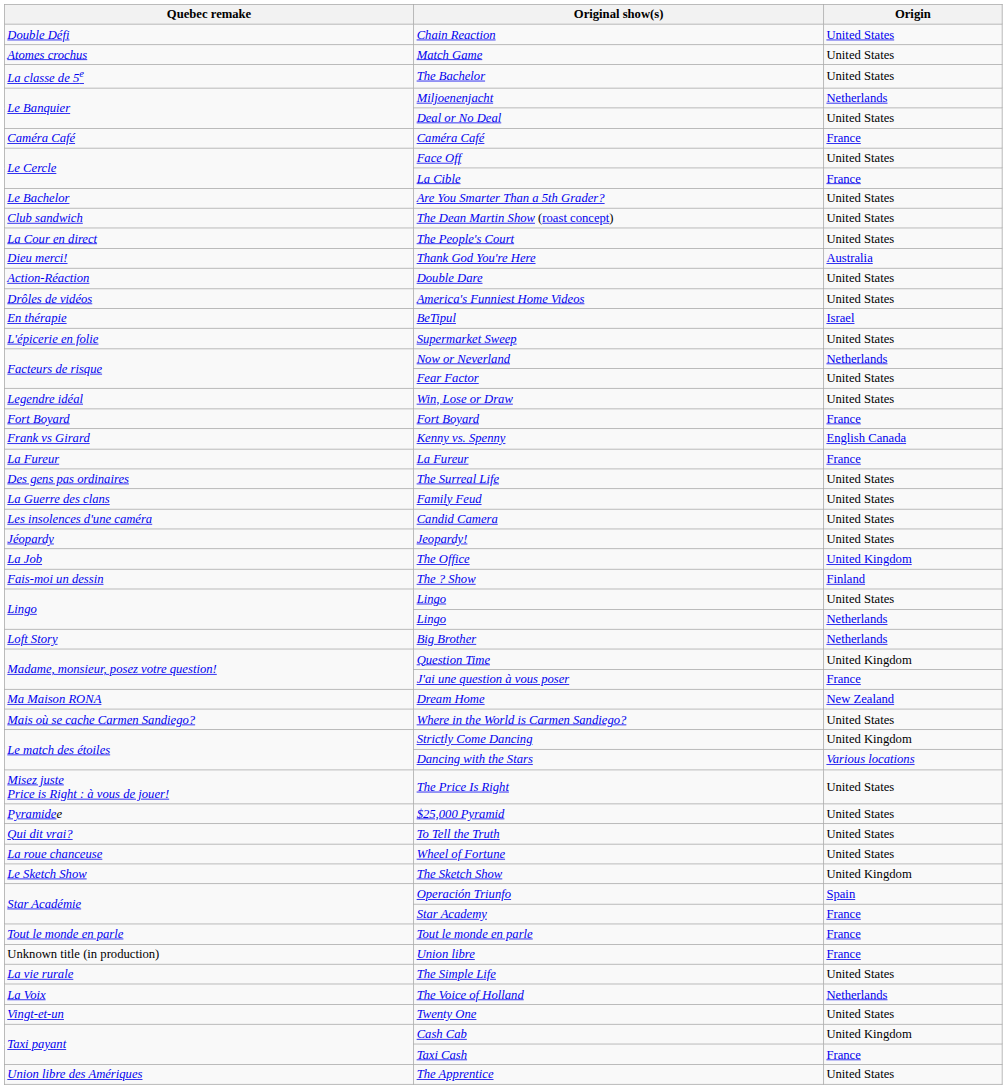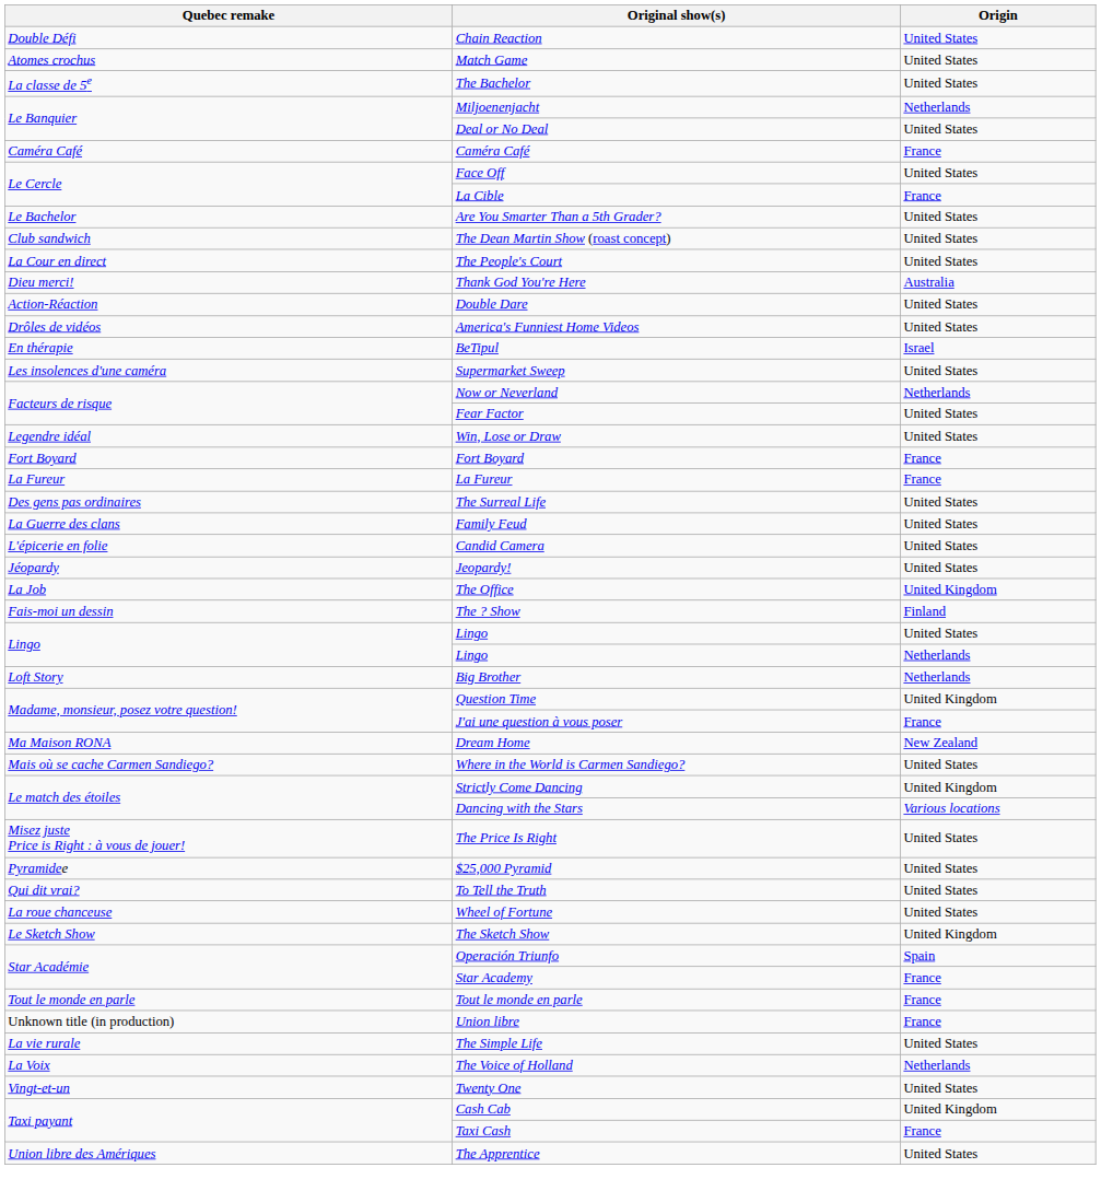Supermarket Sweep | Quebec remake: L'épicerie en folie -> Les insolences d'une caméra
- row: Frank vs Girard | Kenny vs. Spenny | English Canada
Candid Camera | Quebec remake: Les insolences d'une caméra -> L'épicerie en folie
